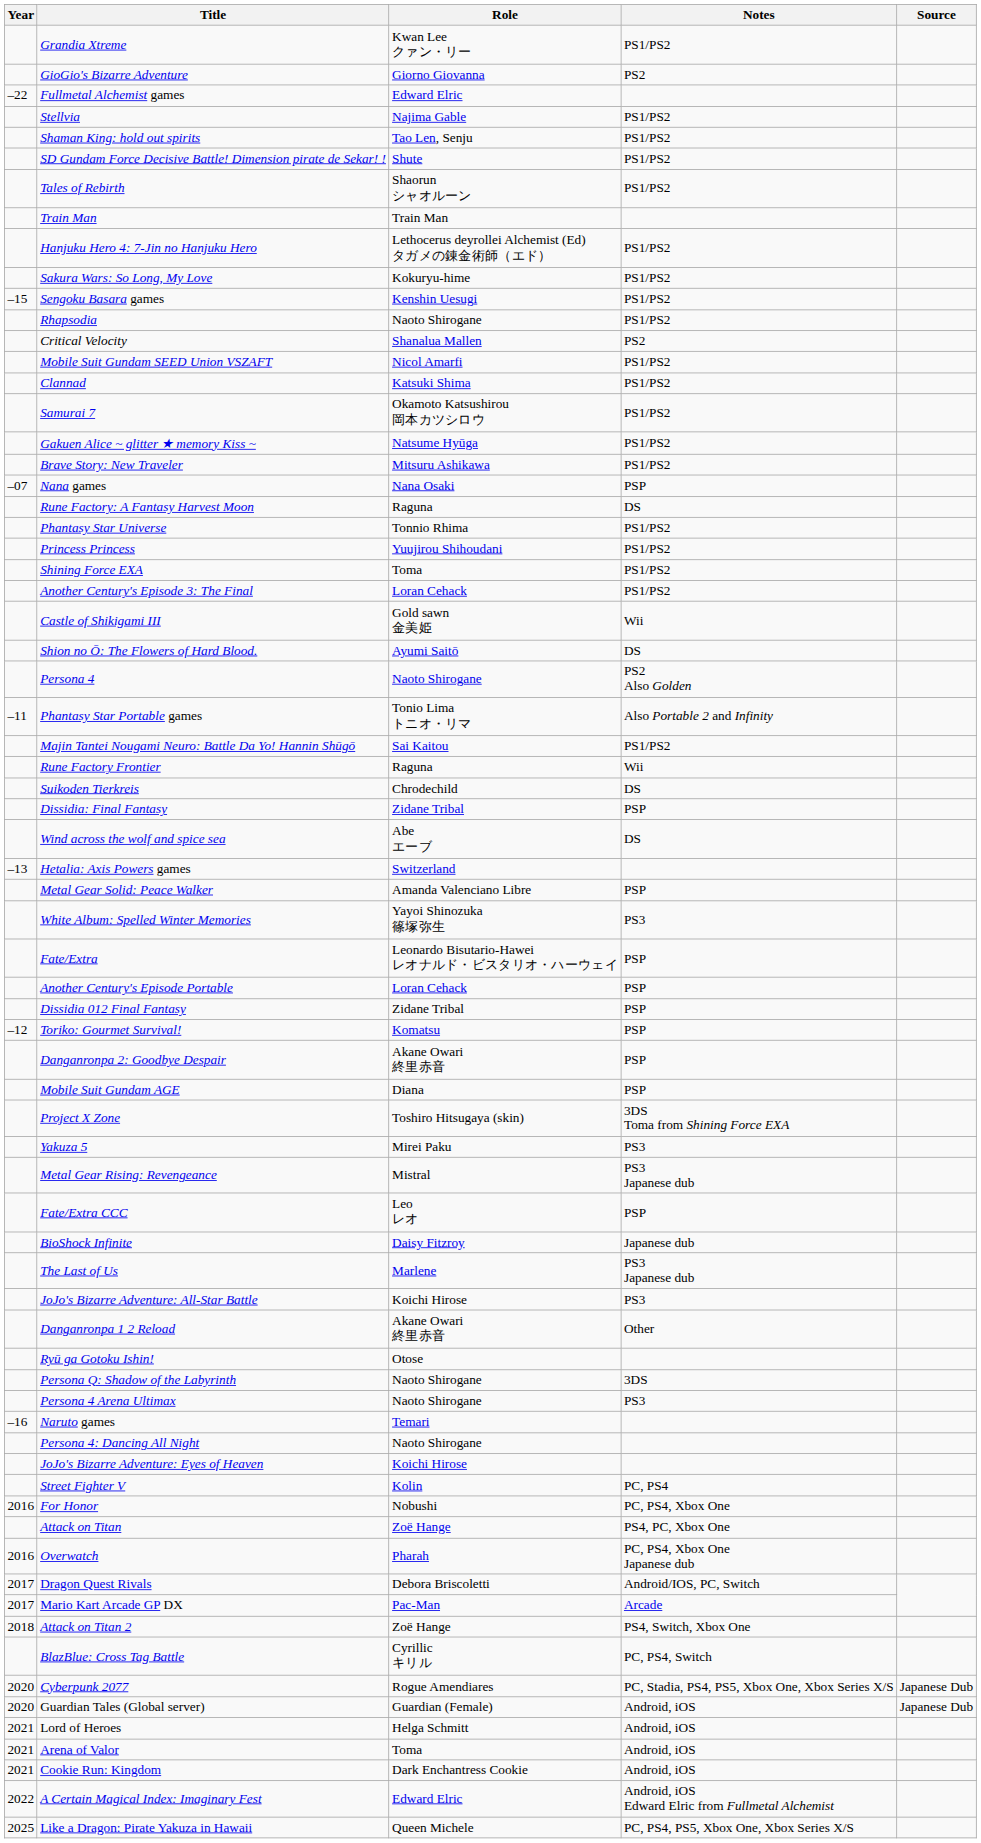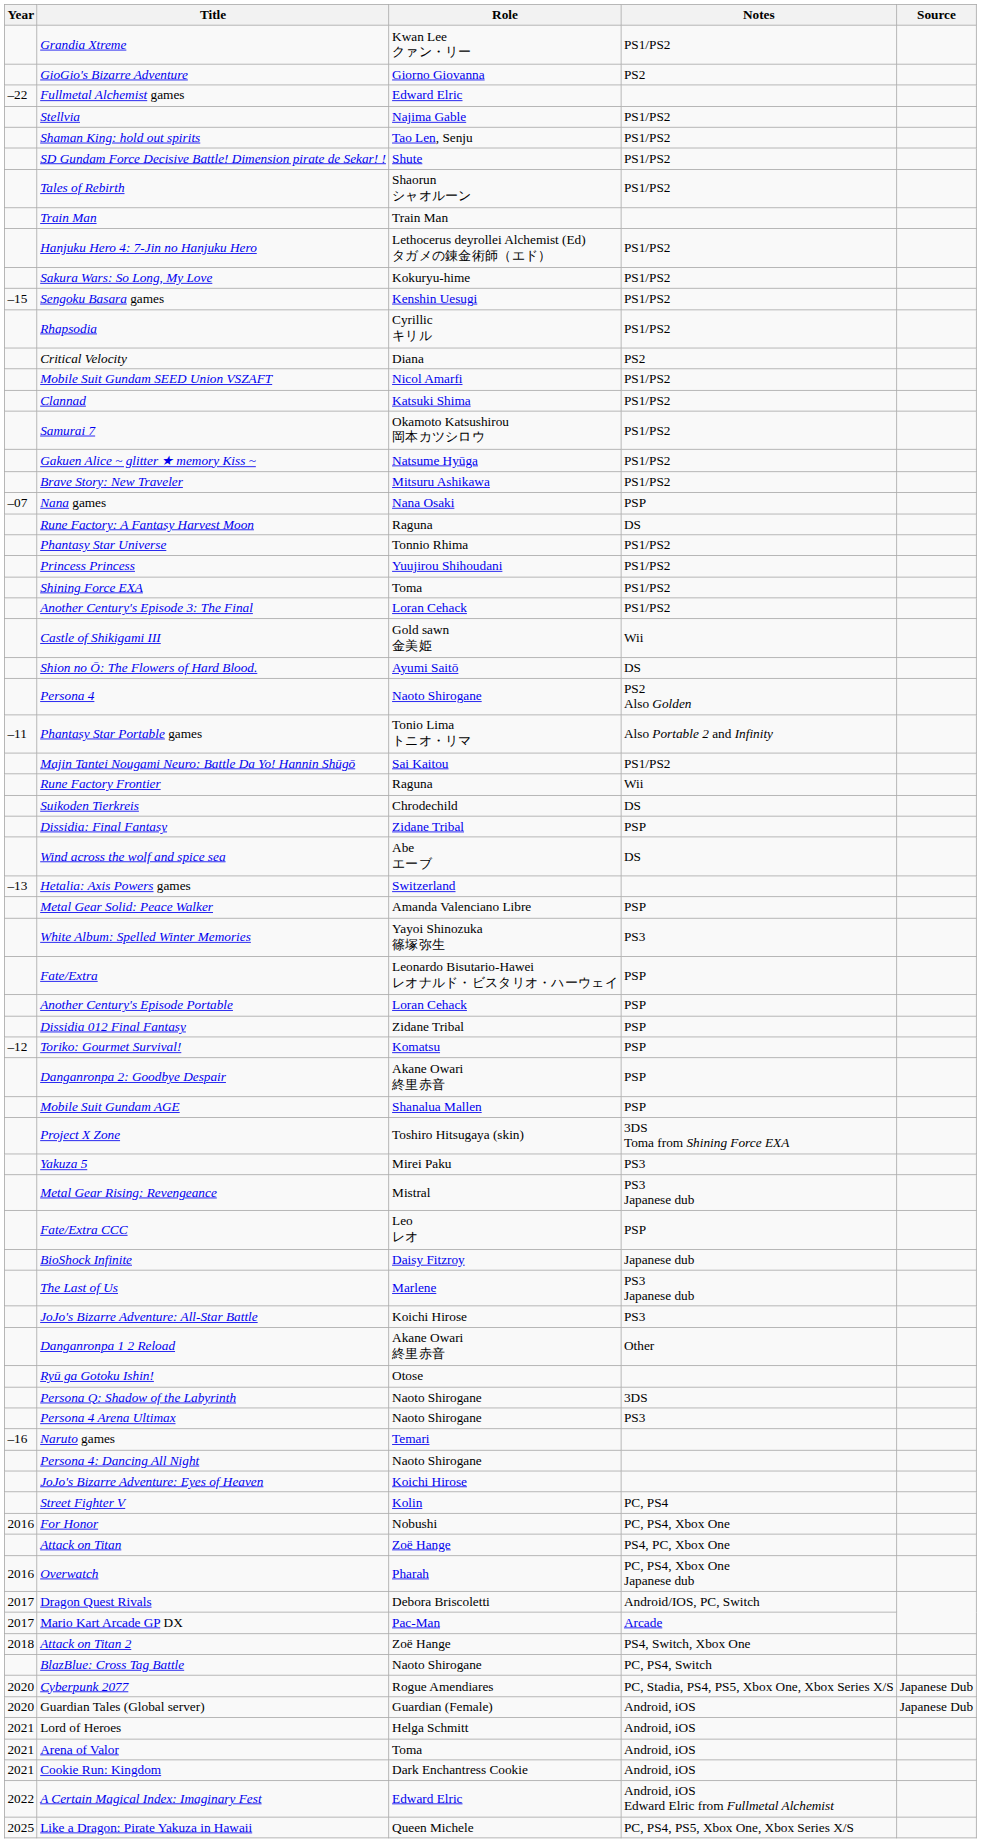Rhapsodia | Role: Naoto Shirogane -> Cyrillic キリル
Critical Velocity | Role: Shanalua Mallen -> Diana
Mobile Suit Gundam AGE | Role: Diana -> Shanalua Mallen
BlazBlue: Cross Tag Battle | Role: Cyrillic キリル -> Naoto Shirogane
